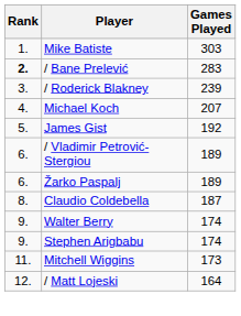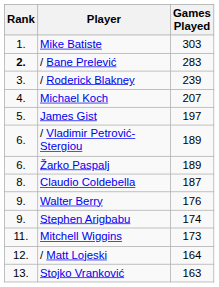James Gist | Games Played: 192 -> 197
Walter Berry | Games Played: 174 -> 176
+ row: 13. | Stojko Vranković | 163
